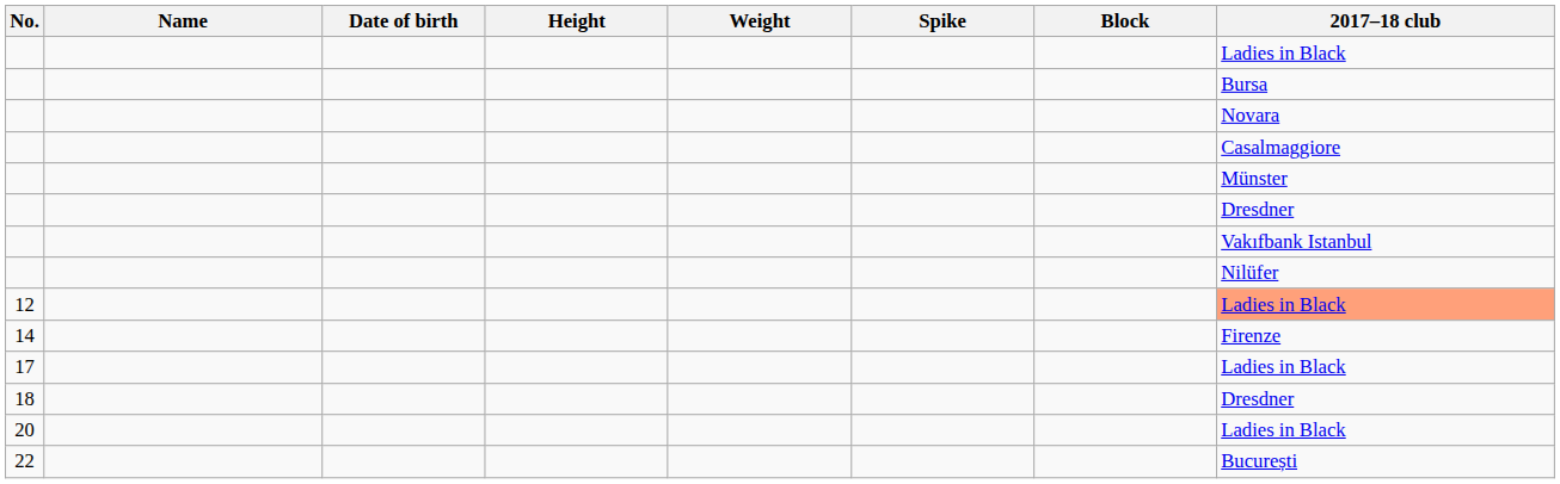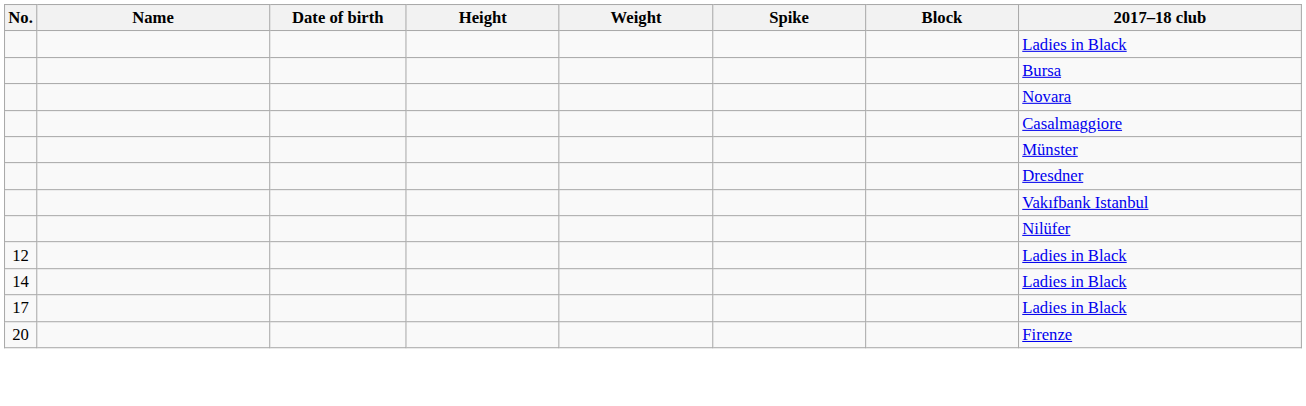12 | 2017–18 club: lightsalmon background -> no background
14 | 2017–18 club: Firenze -> Ladies in Black
- row: 18 | Dresdner
20 | 2017–18 club: Ladies in Black -> Firenze
- row: 22 | București
